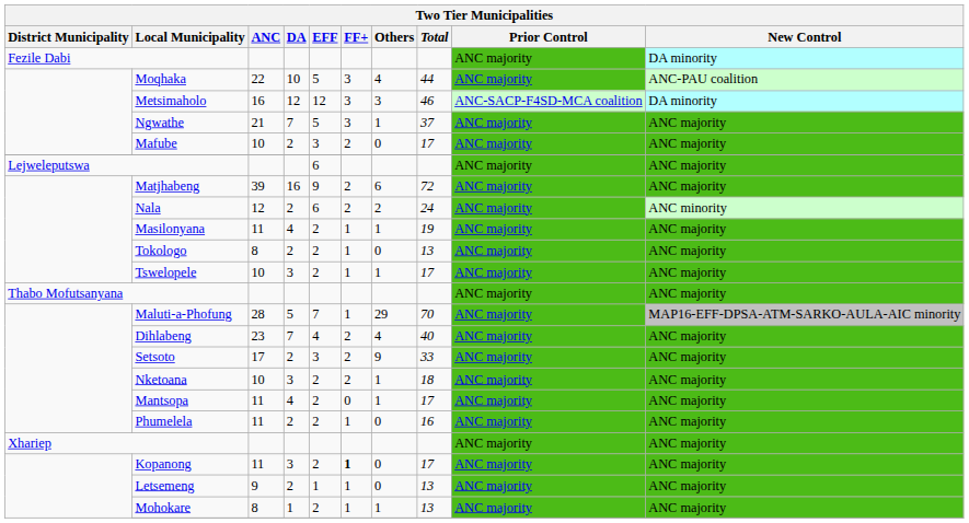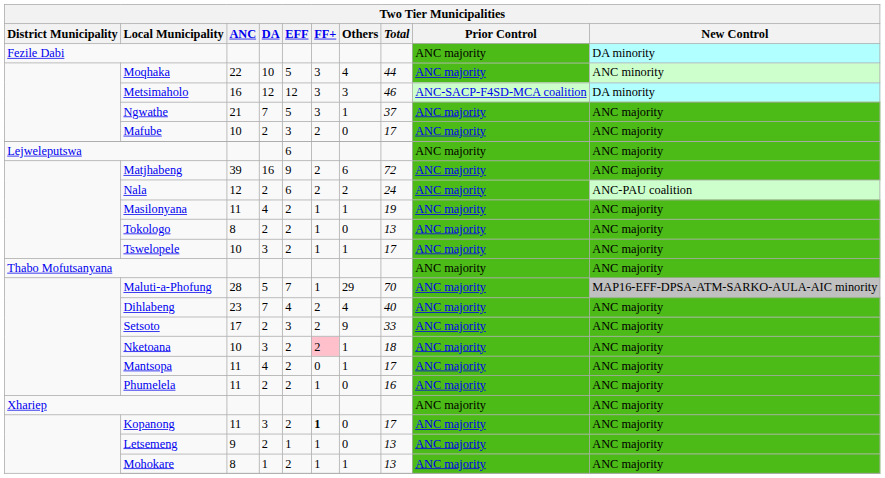Moqhaka | New Control: ANC-PAU coalition -> ANC minority
Nala | New Control: ANC minority -> ANC-PAU coalition
Nketoana | FF+: no background -> pink background
